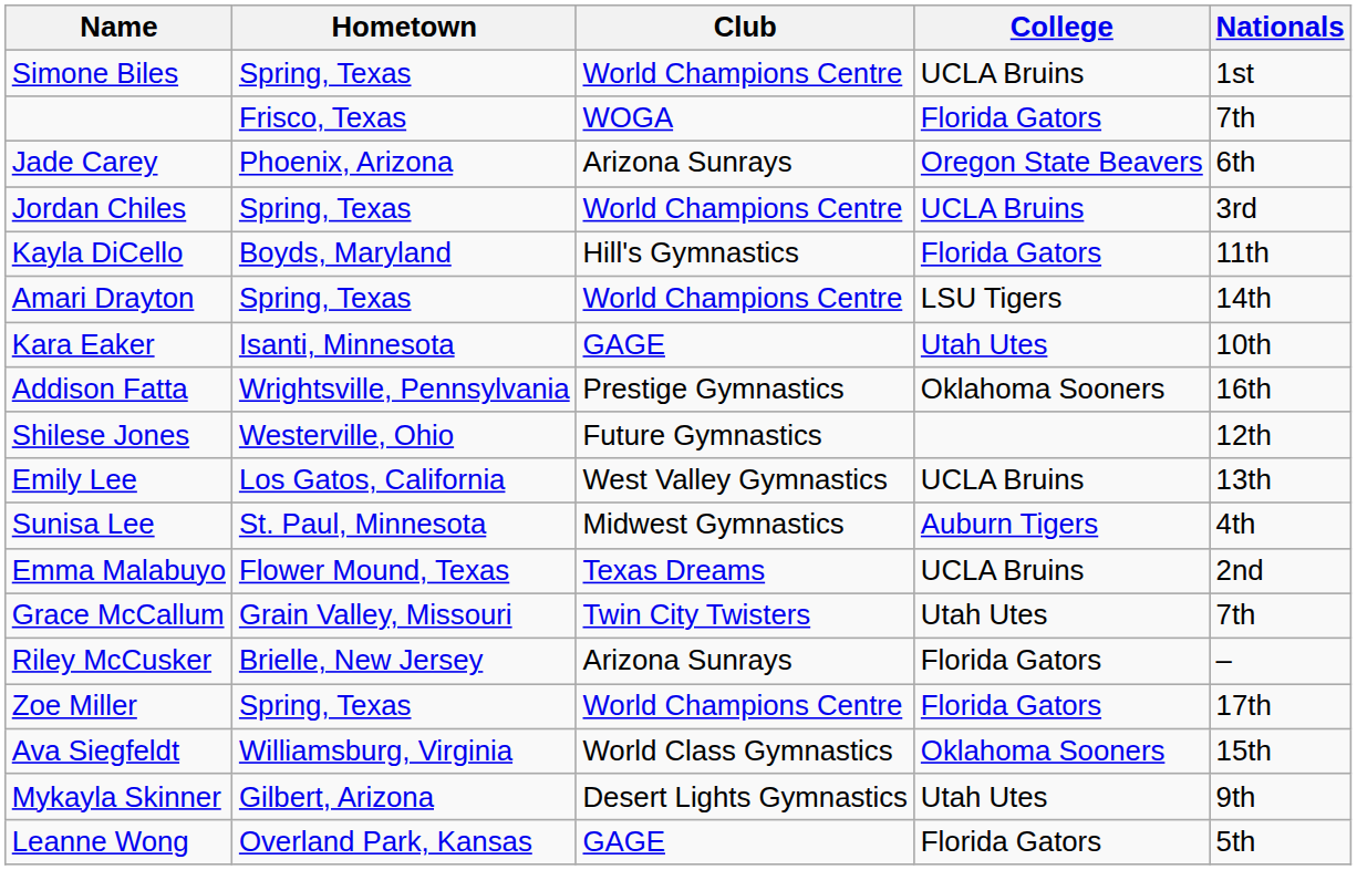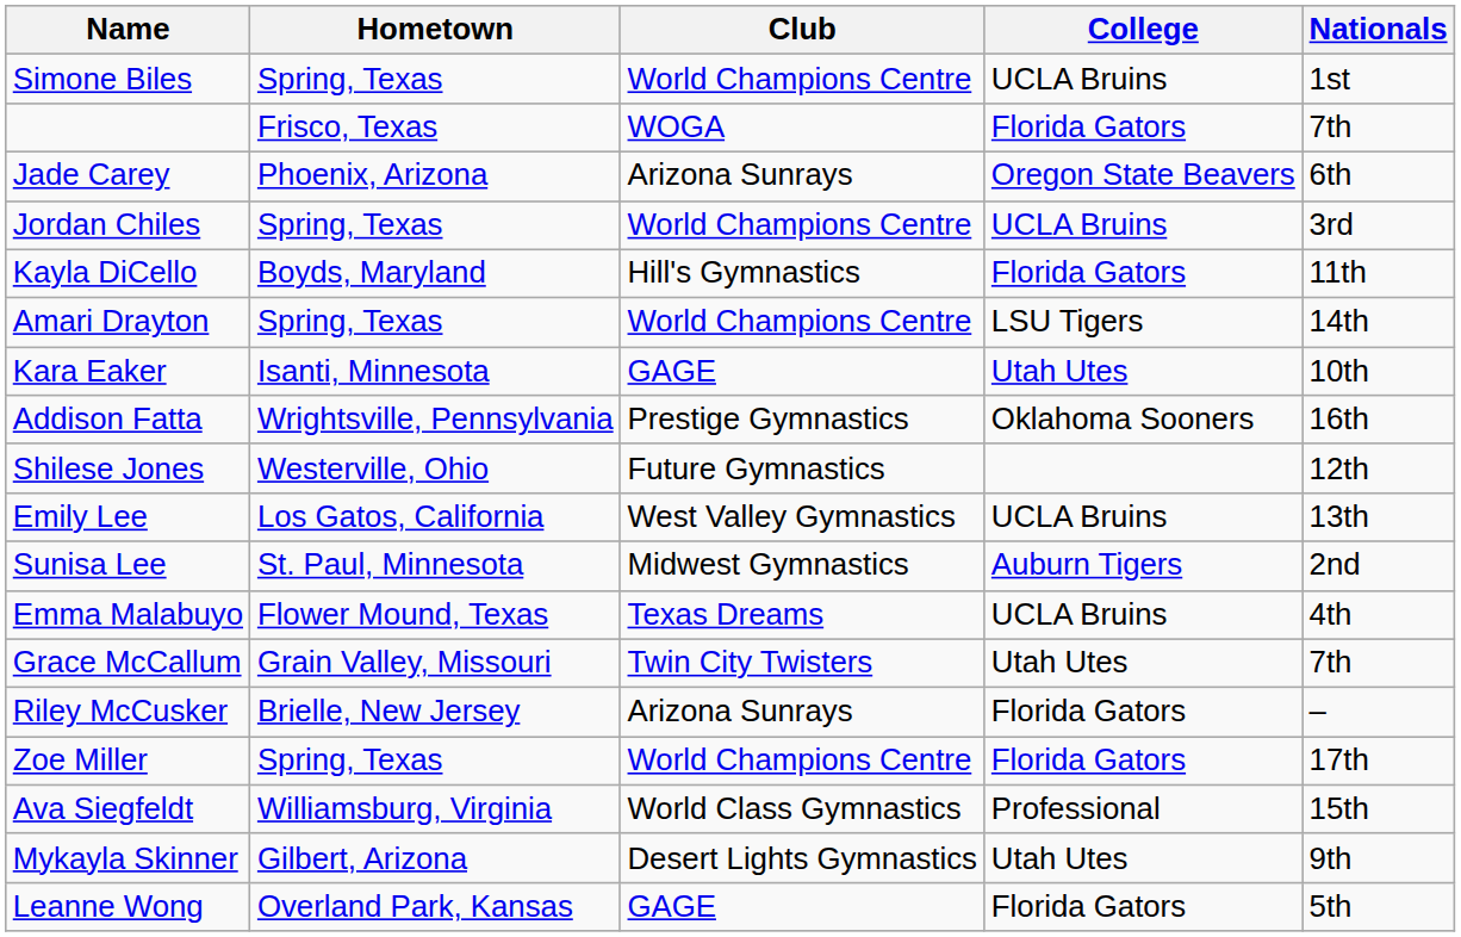Sunisa Lee | Nationals: 4th -> 2nd
Emma Malabuyo | Nationals: 2nd -> 4th
Ava Siegfeldt | College: Oklahoma Sooners -> Professional
